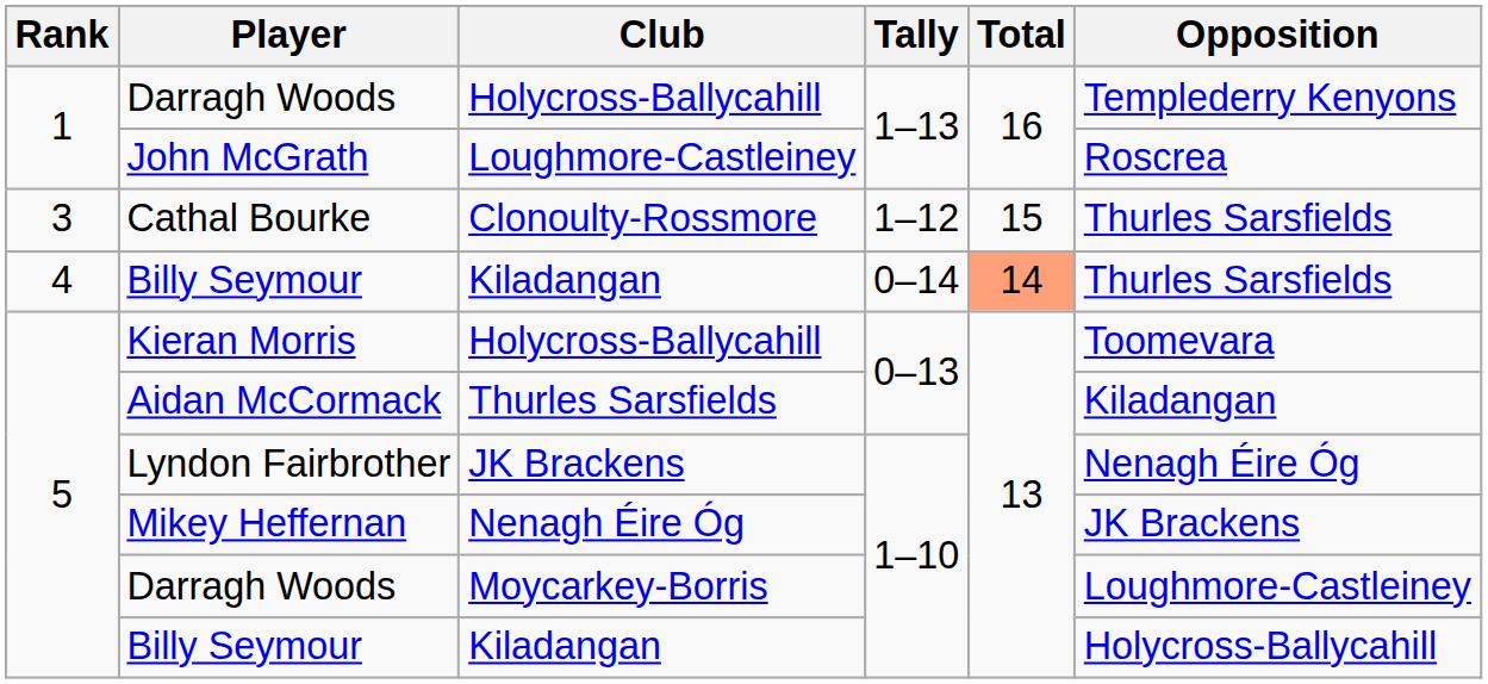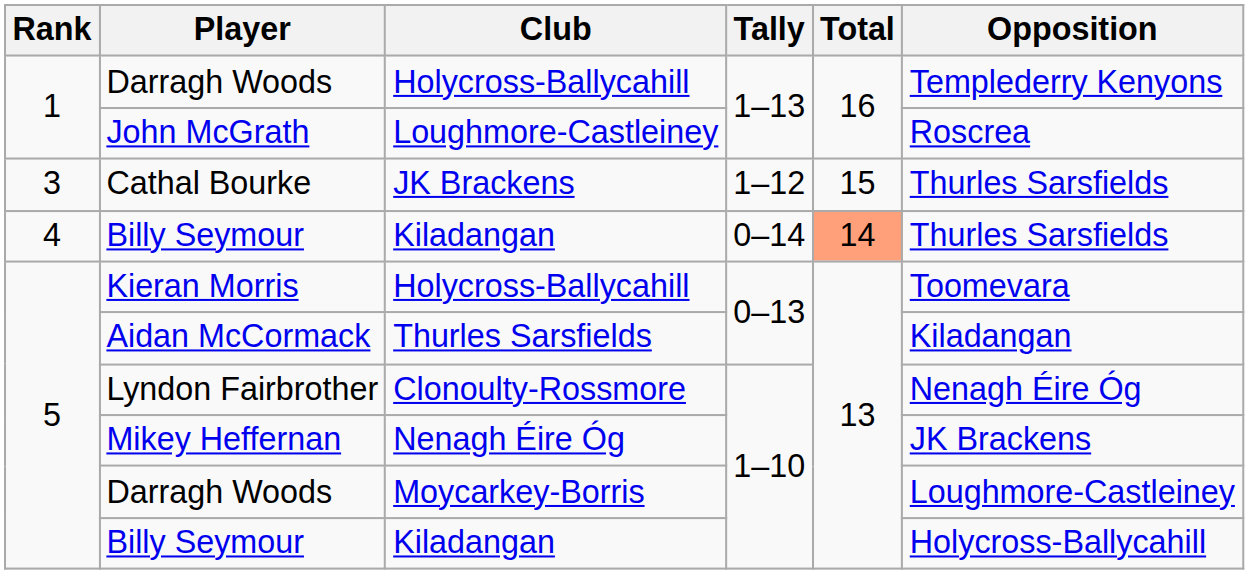Cathal Bourke | Club: Clonoulty-Rossmore -> JK Brackens
Lyndon Fairbrother | Club: JK Brackens -> Clonoulty-Rossmore
